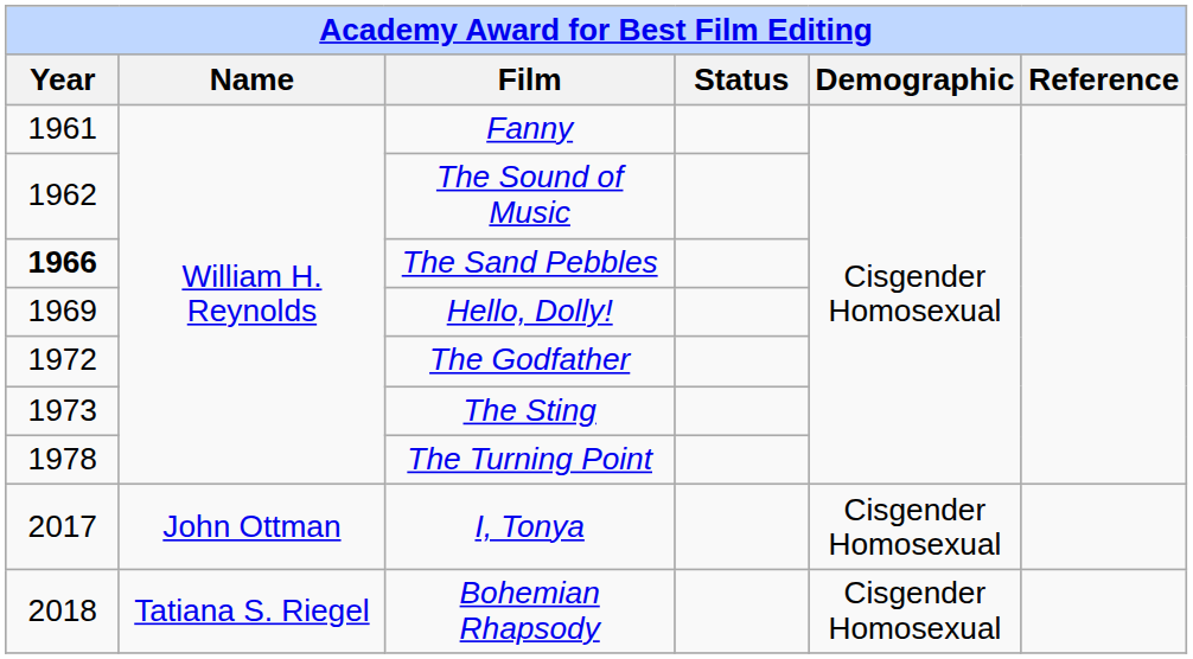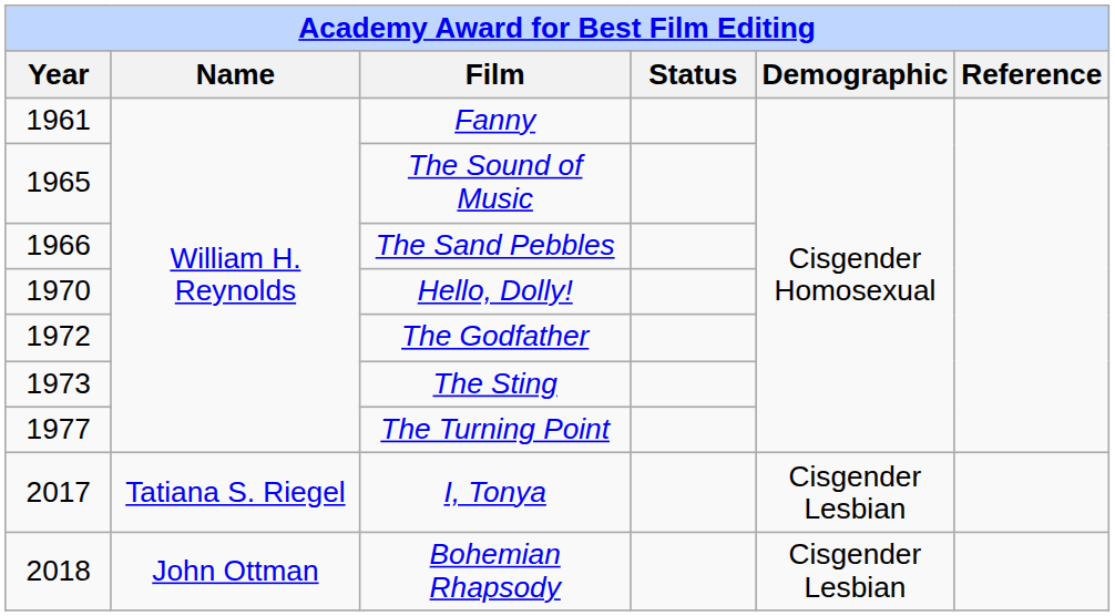The Sound of Music | Year: 1962 -> 1965
The Sand Pebbles | Year: bold -> normal
Hello, Dolly! | Year: 1969 -> 1970
The Turning Point | Year: 1978 -> 1977
I, Tonya | Name: John Ottman -> Tatiana S. Riegel
I, Tonya | Demographic: Cisgender Homosexual -> Cisgender Lesbian
Bohemian Rhapsody | Name: Tatiana S. Riegel -> John Ottman
Bohemian Rhapsody | Demographic: Cisgender Homosexual -> Cisgender Lesbian
